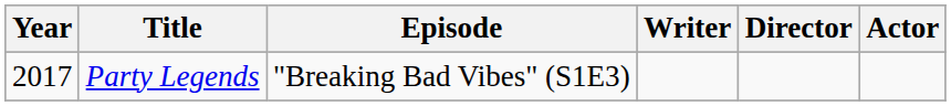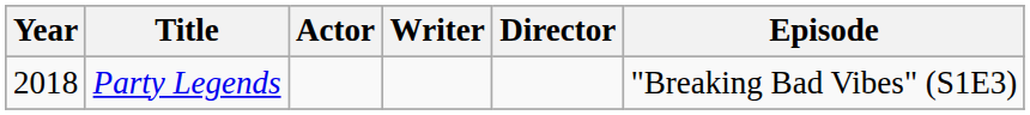columns swapped: Episode <-> Actor
Party Legends | Year: 2017 -> 2018
